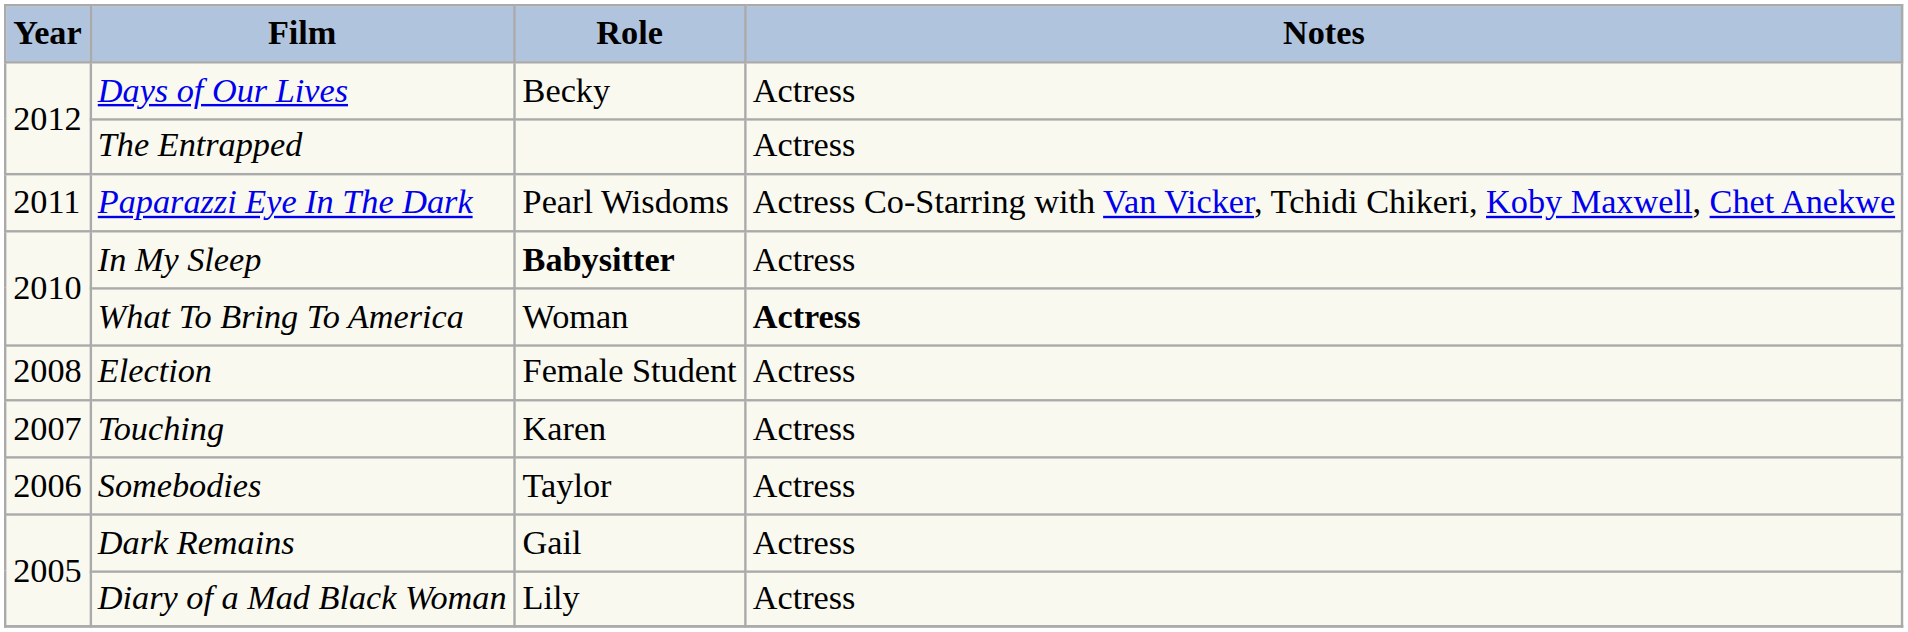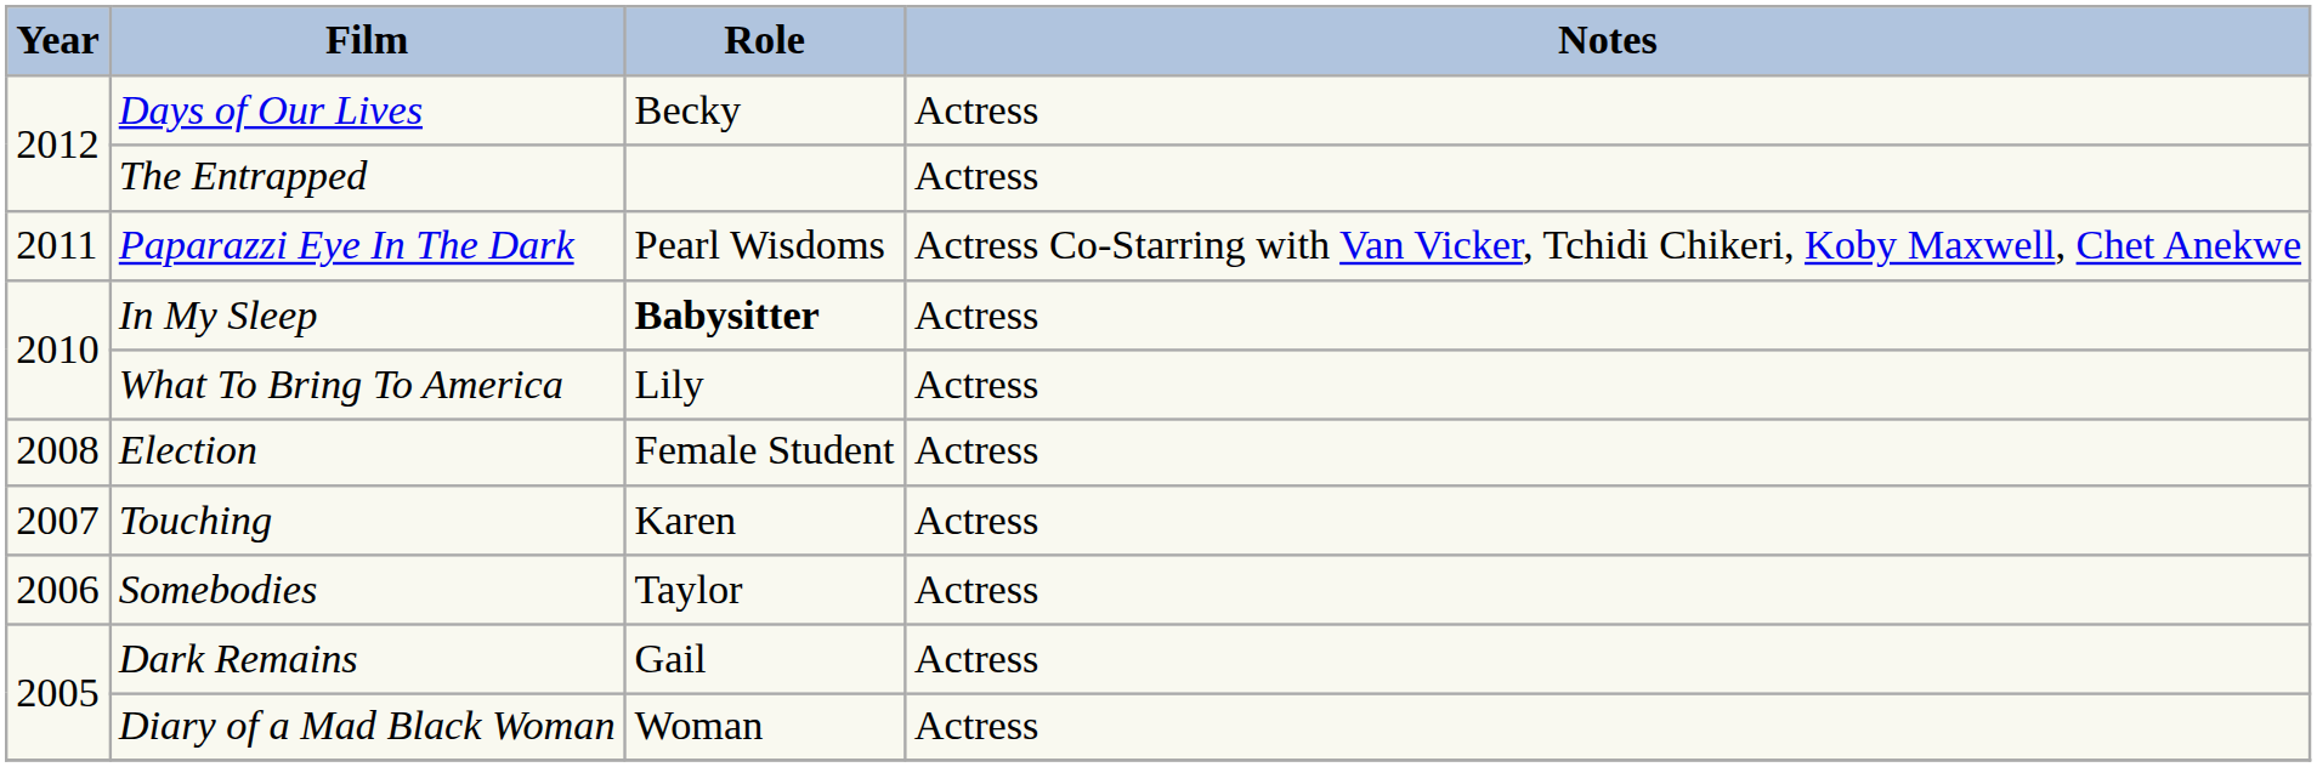What To Bring To America | Role: Woman -> Lily
What To Bring To America | Notes: bold -> normal
Diary of a Mad Black Woman | Role: Lily -> Woman
